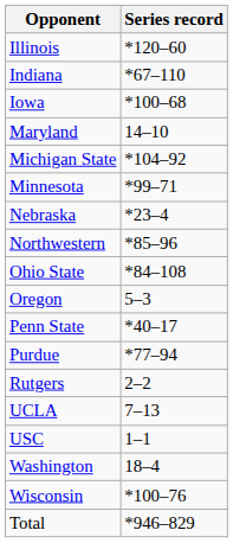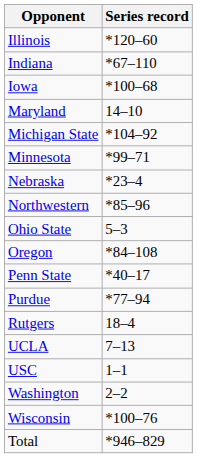Ohio State | Series record: *84–108 -> 5–3
Oregon | Series record: 5–3 -> *84–108
Rutgers | Series record: 2–2 -> 18–4
Washington | Series record: 18–4 -> 2–2
